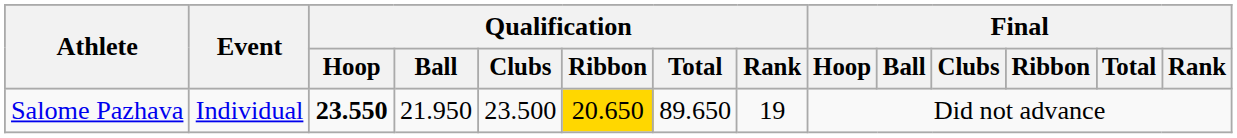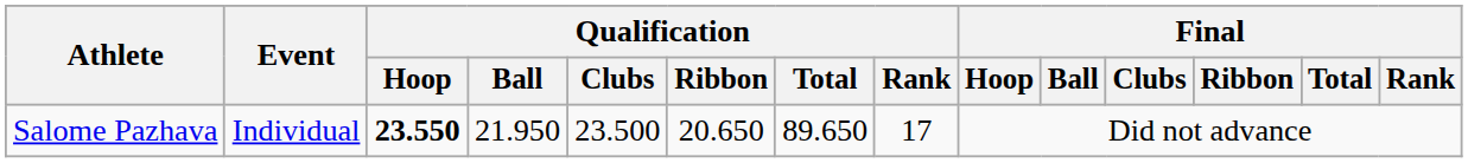Salome Pazhava | Qualification / Ribbon: gold background -> no background
Salome Pazhava | Qualification / Rank: 19 -> 17
